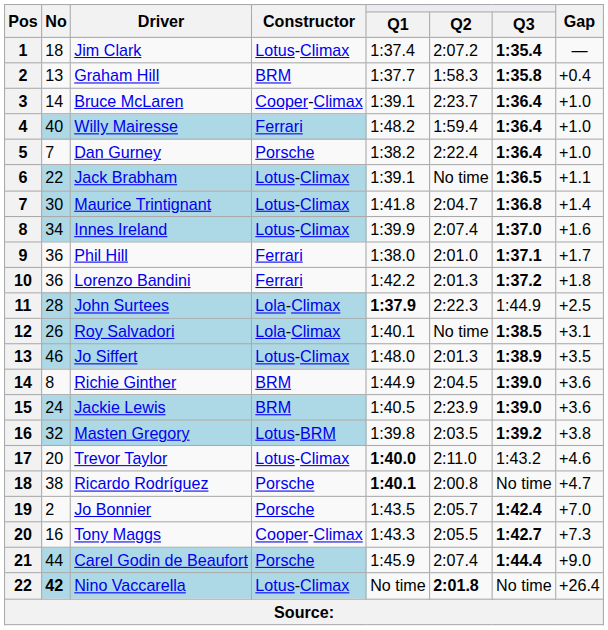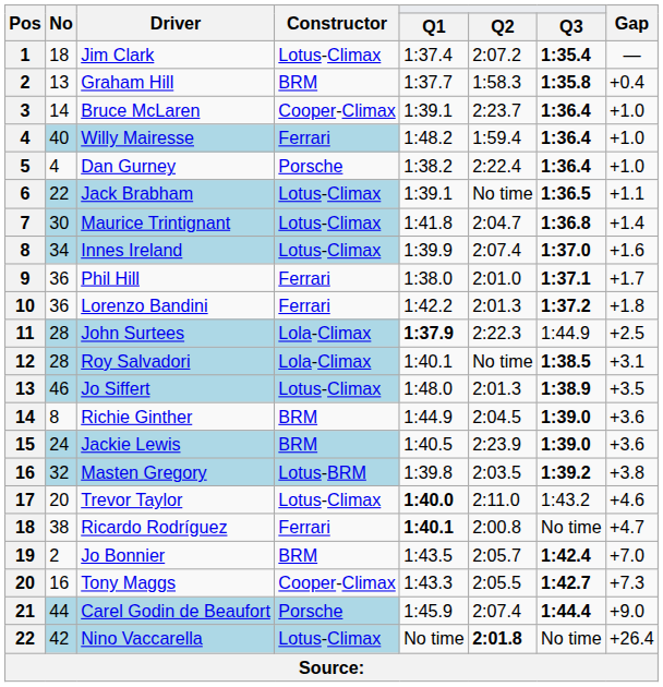Dan Gurney | No: 7 -> 4
Roy Salvadori | No: 26 -> 28
Ricardo Rodríguez | Constructor: Porsche -> Ferrari
Jo Bonnier | Constructor: Porsche -> BRM
Nino Vaccarella | No: bold -> normal
